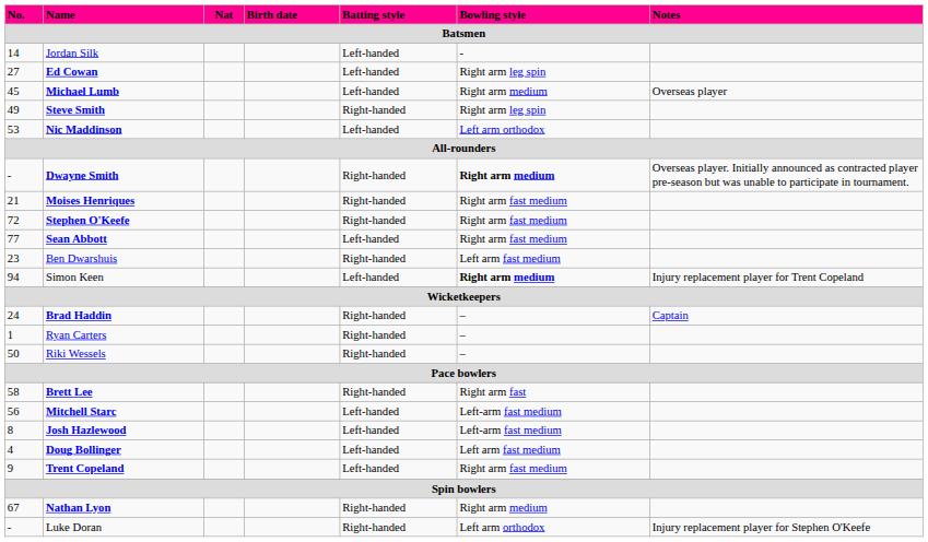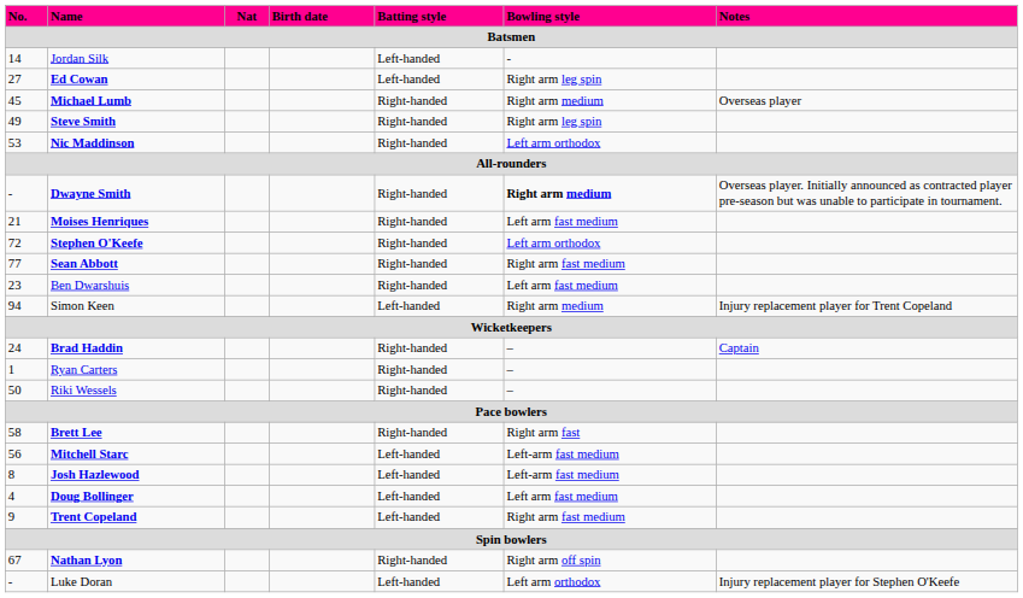Michael Lumb | Batting style: Left-handed -> Right-handed
Nic Maddinson | Batting style: Left-handed -> Right-handed
Moises Henriques | Bowling style: Right arm fast medium -> Left arm fast medium
Stephen O'Keefe | Bowling style: Right arm fast medium -> Left arm orthodox
Sean Abbott | Batting style: Left-handed -> Right-handed
Simon Keen | Bowling style: bold -> normal
Nathan Lyon | Bowling style: Right arm medium -> Right arm off spin
Luke Doran | Batting style: Right-handed -> Left-handed
